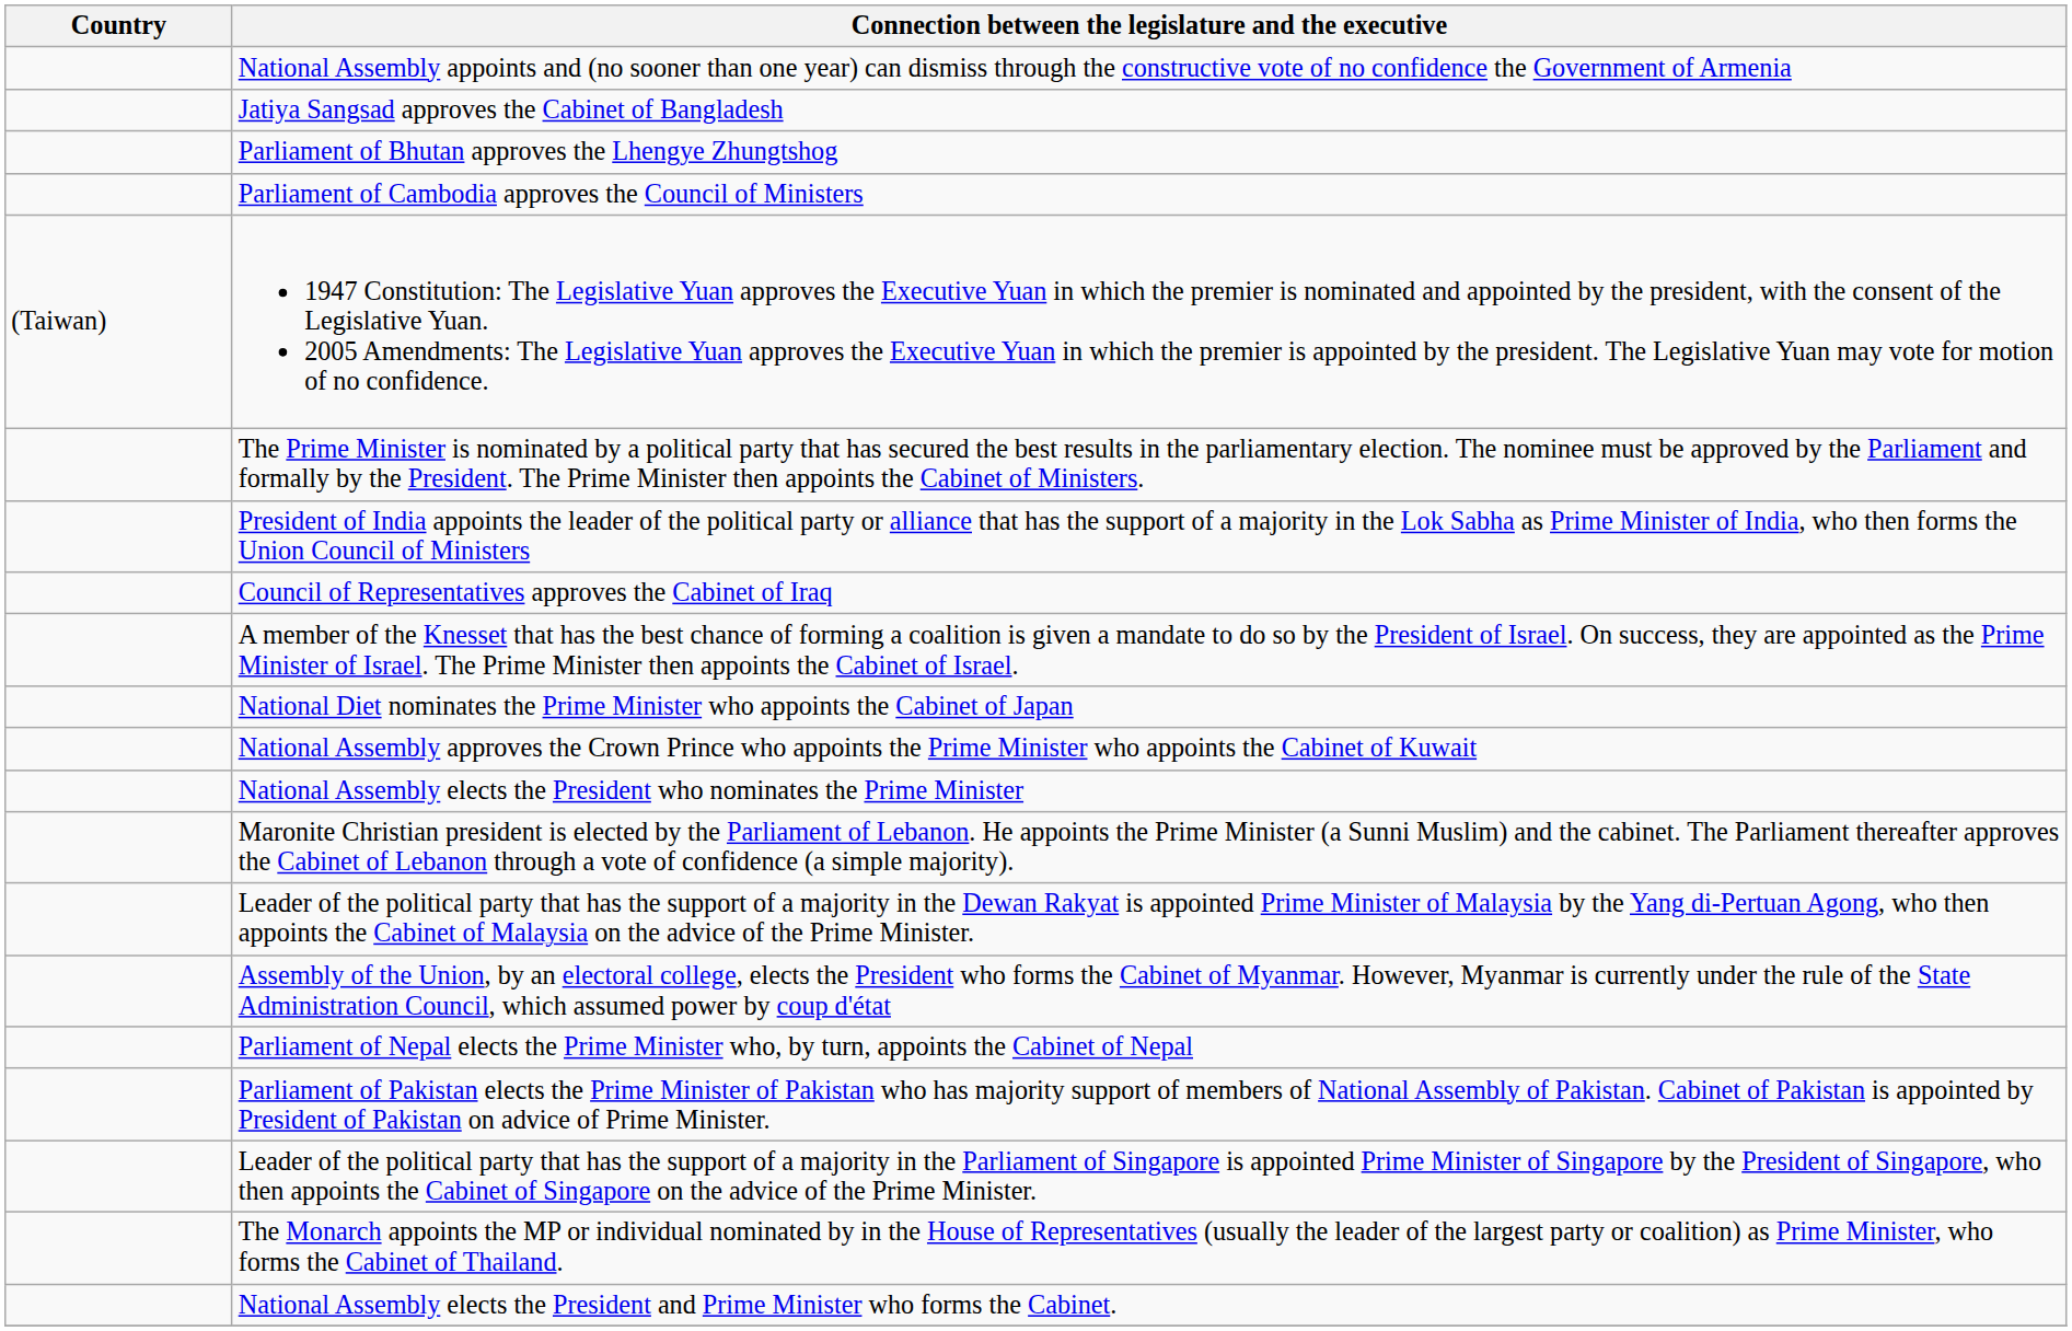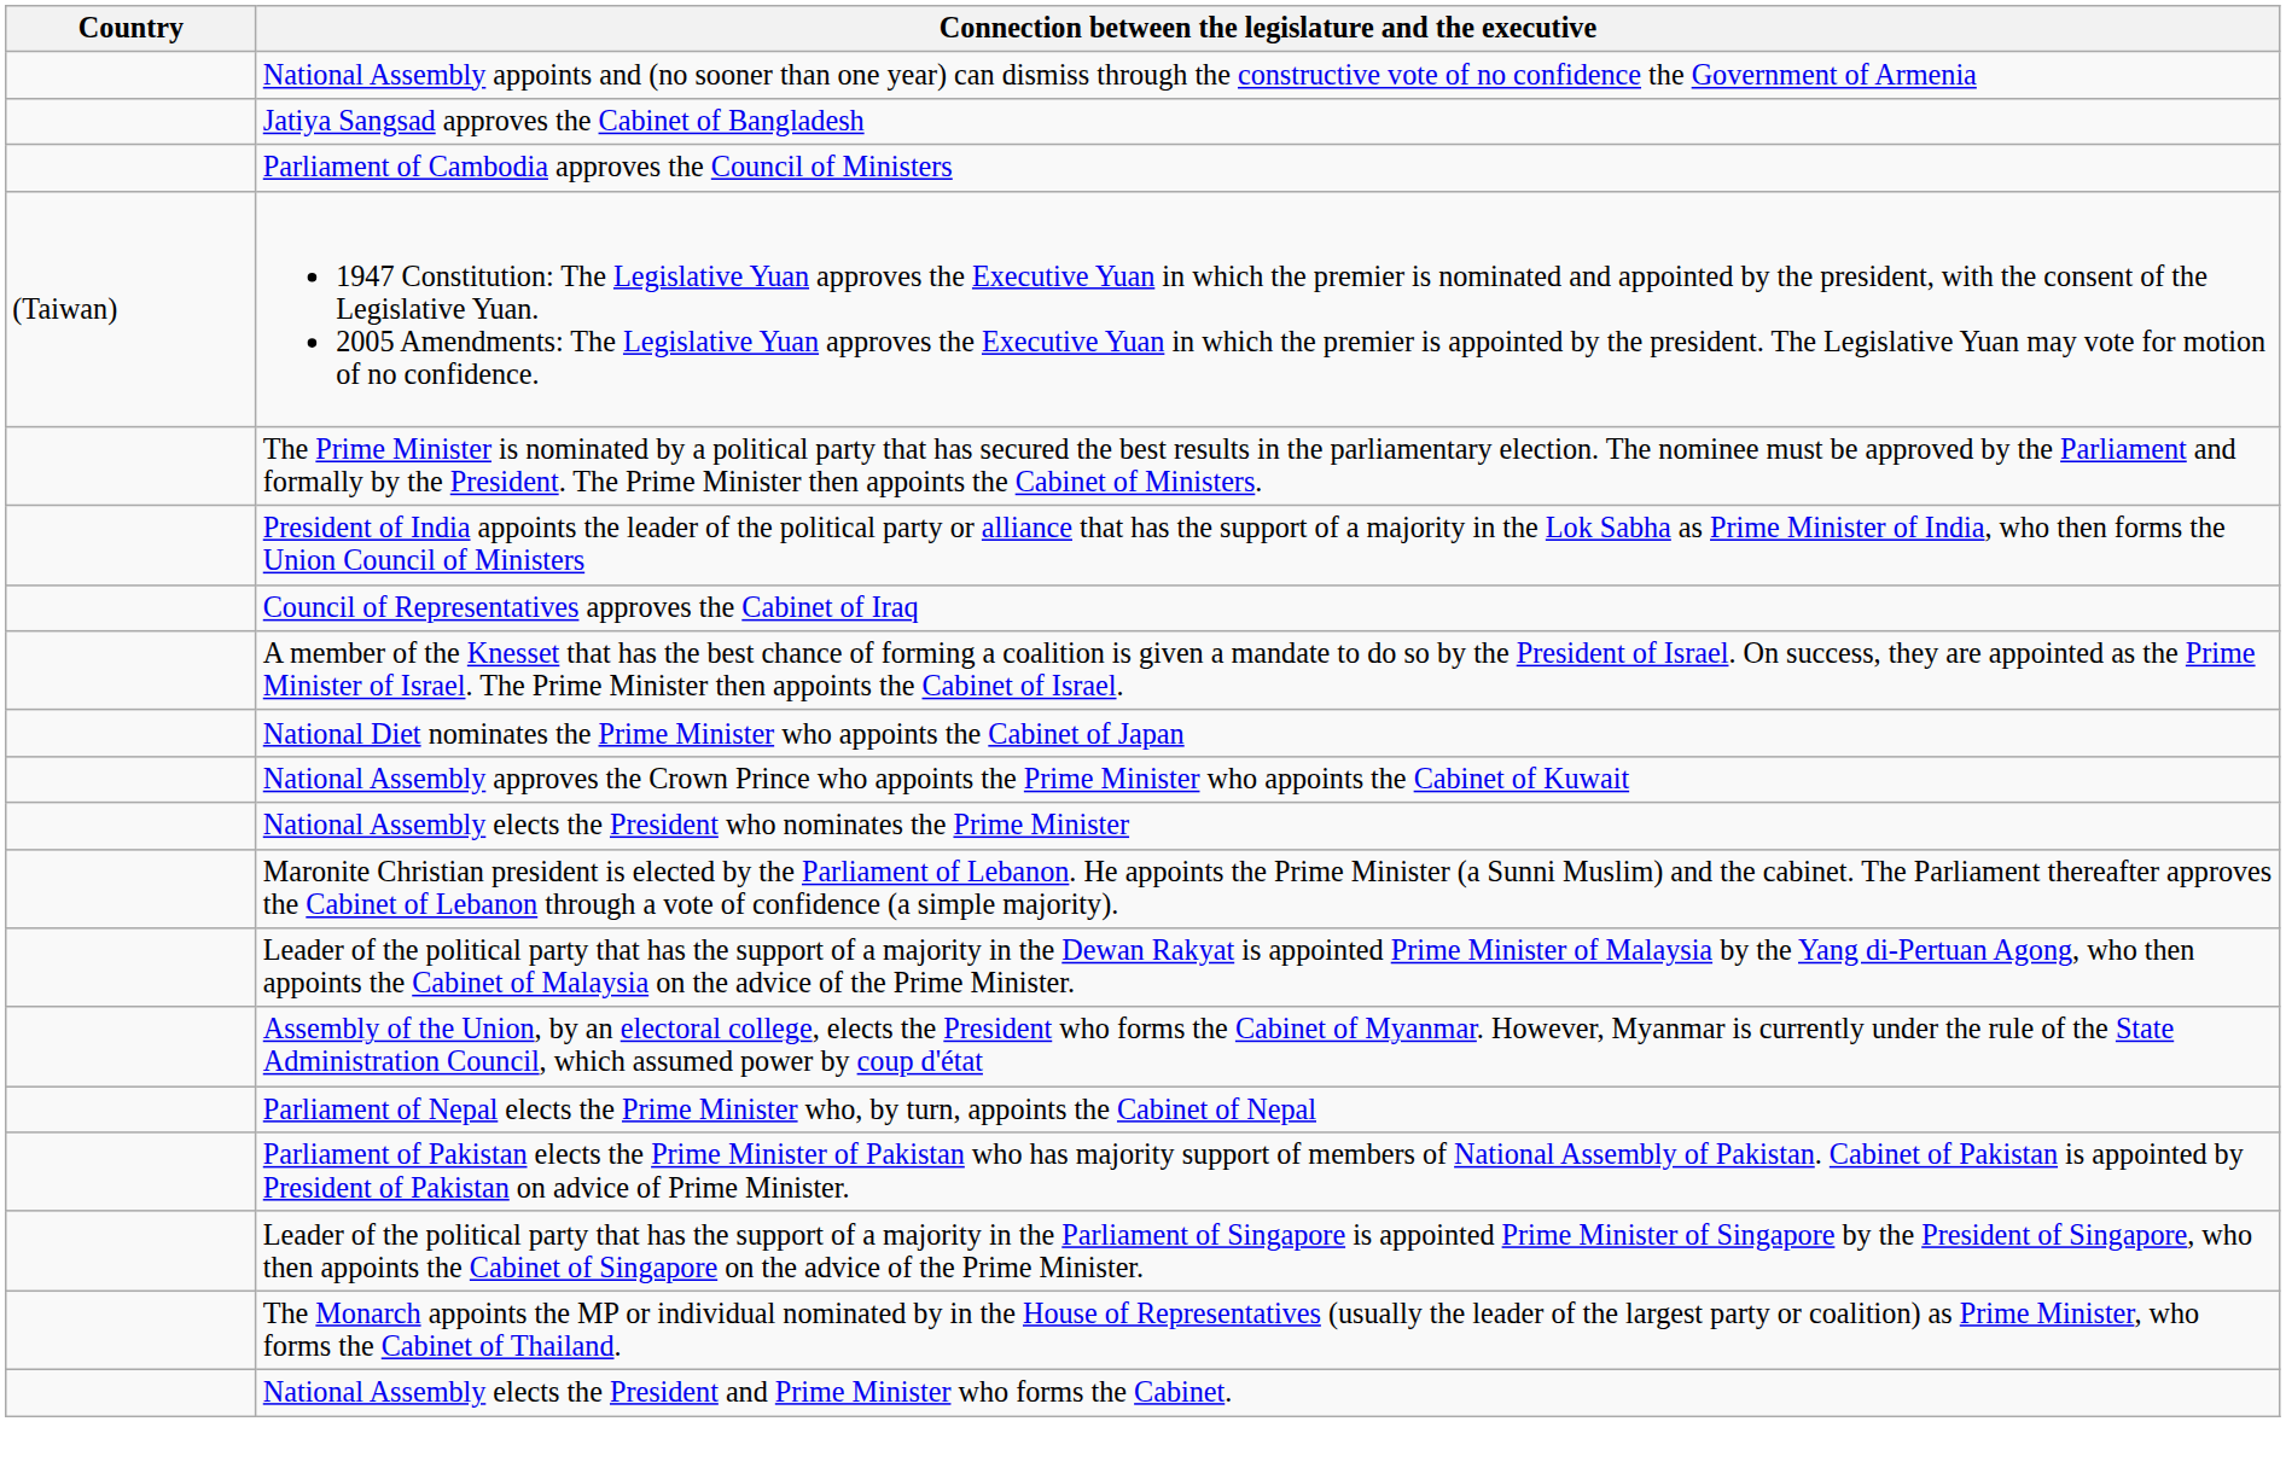- row: Parliament of Bhutan approves the Lhengye Zhungtshog
